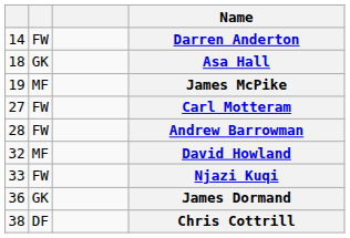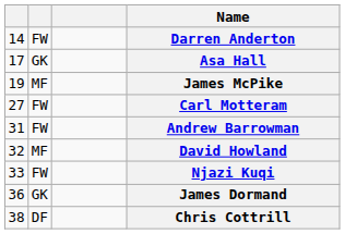Asa Hall | column 1: 18 -> 17
Andrew Barrowman | column 1: 28 -> 31
